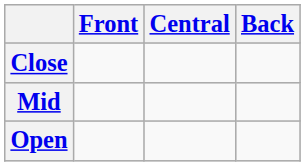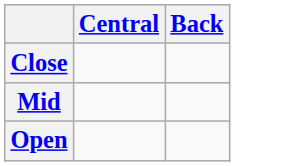- column: Front
